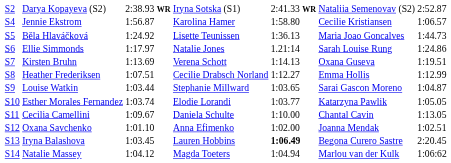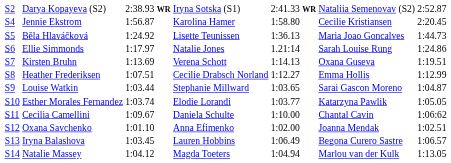Jennie Ekstrom | column 7: 1:06.57 -> 2:20.45
Cecilia Camellini | column 7: 1:13.05 -> 1:06:62
Iryna Balashova | column 5: bold -> normal
Iryna Balashova | column 7: 2:20.45 -> 1:06.57
Natalie Massey | column 7: 1:06:62 -> 1:13.05
